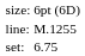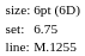rows swapped: set: <-> line:
